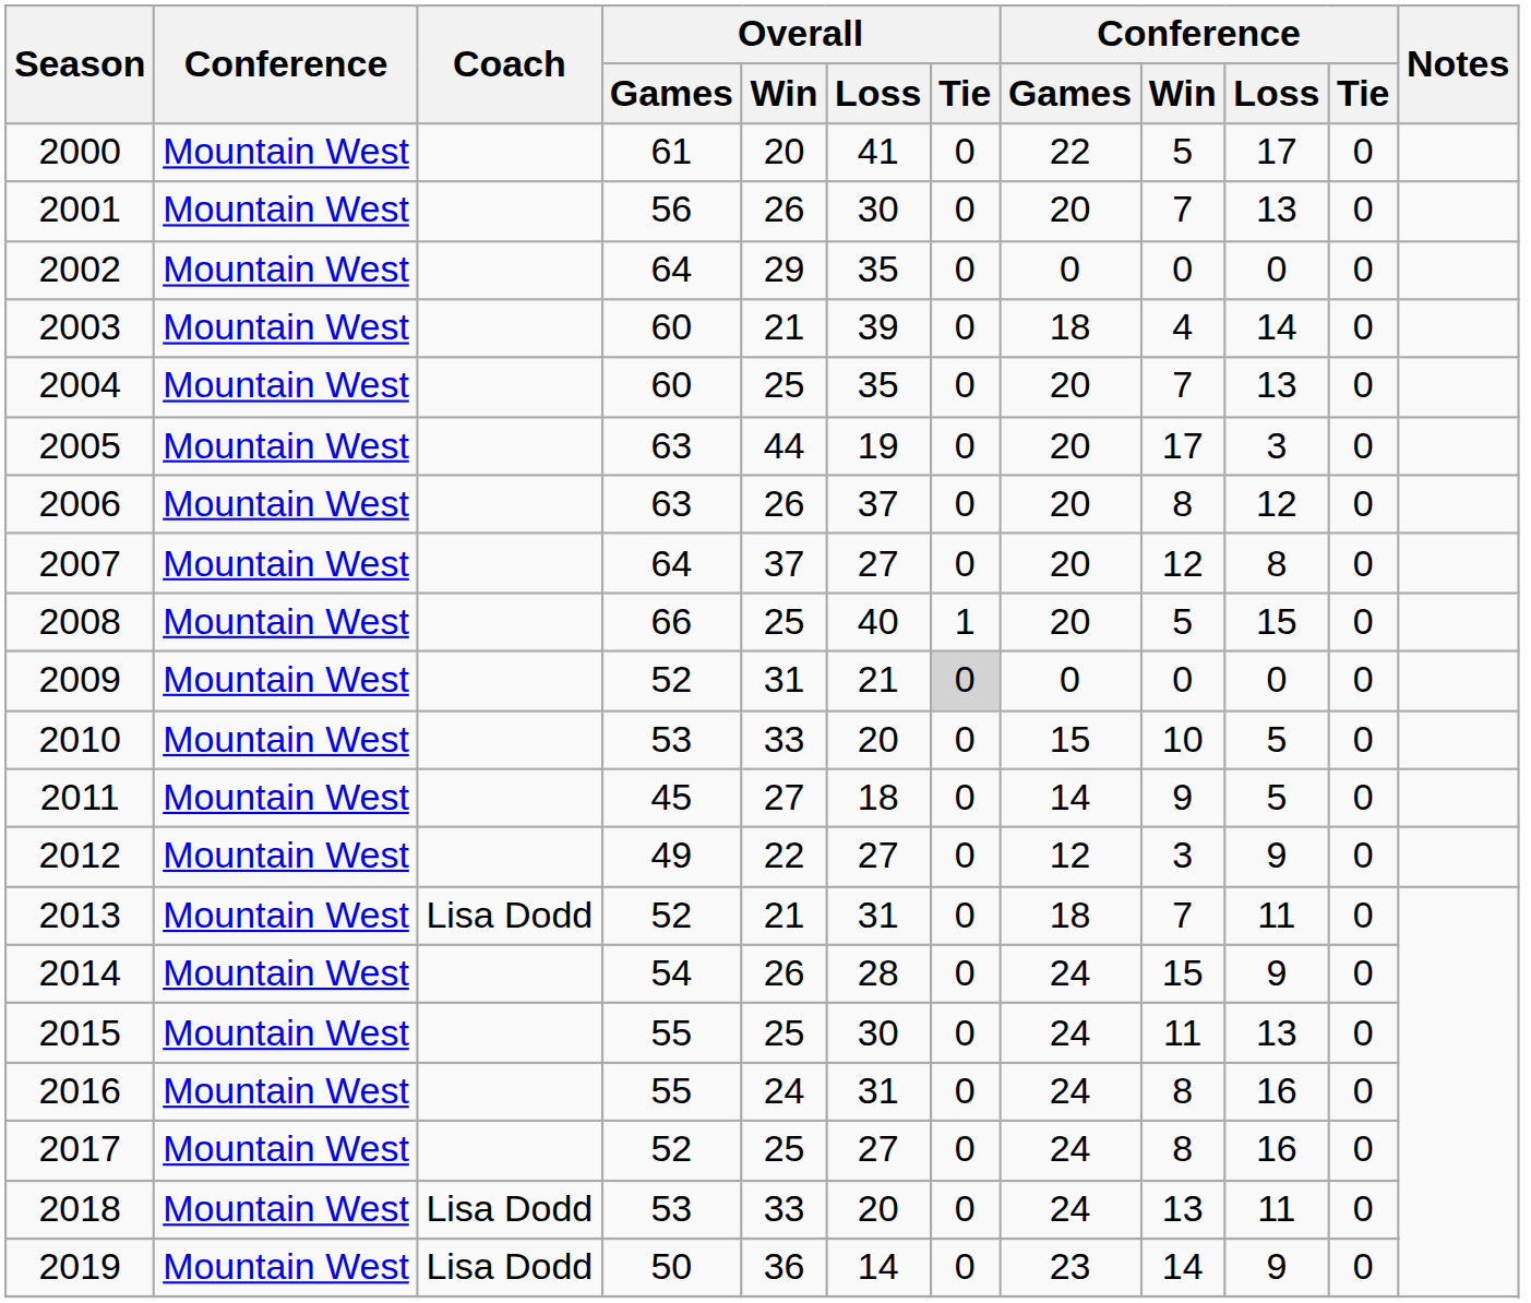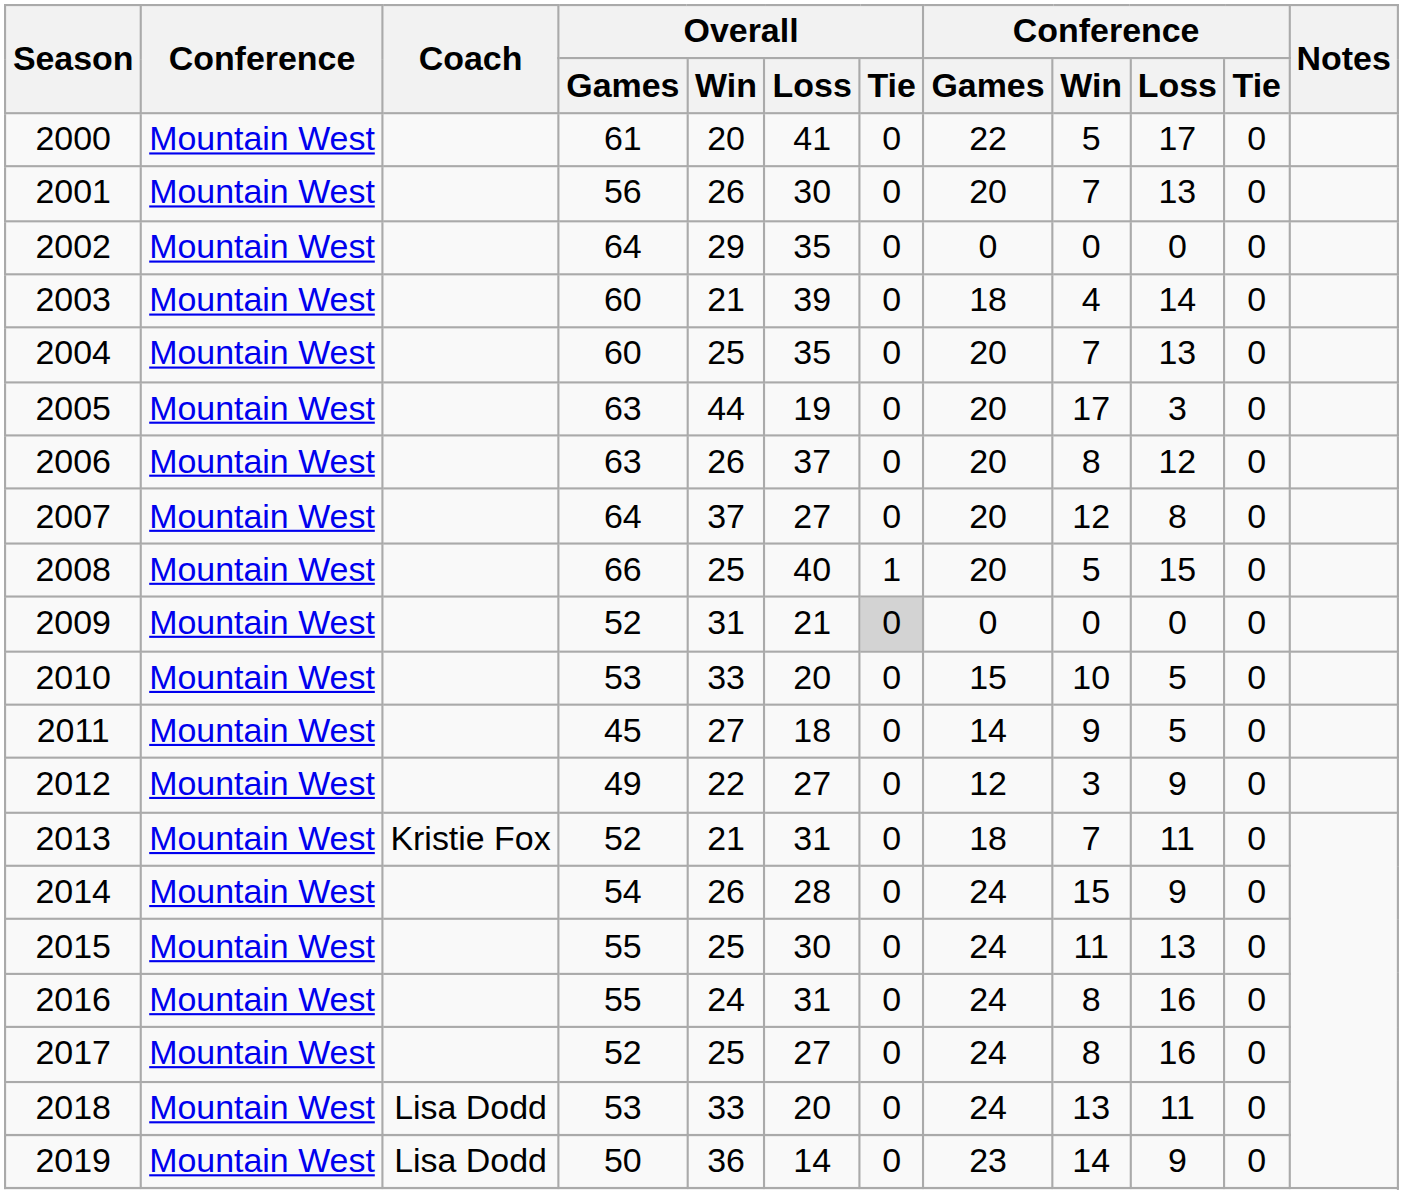2013 | Coach: Lisa Dodd -> Kristie Fox
